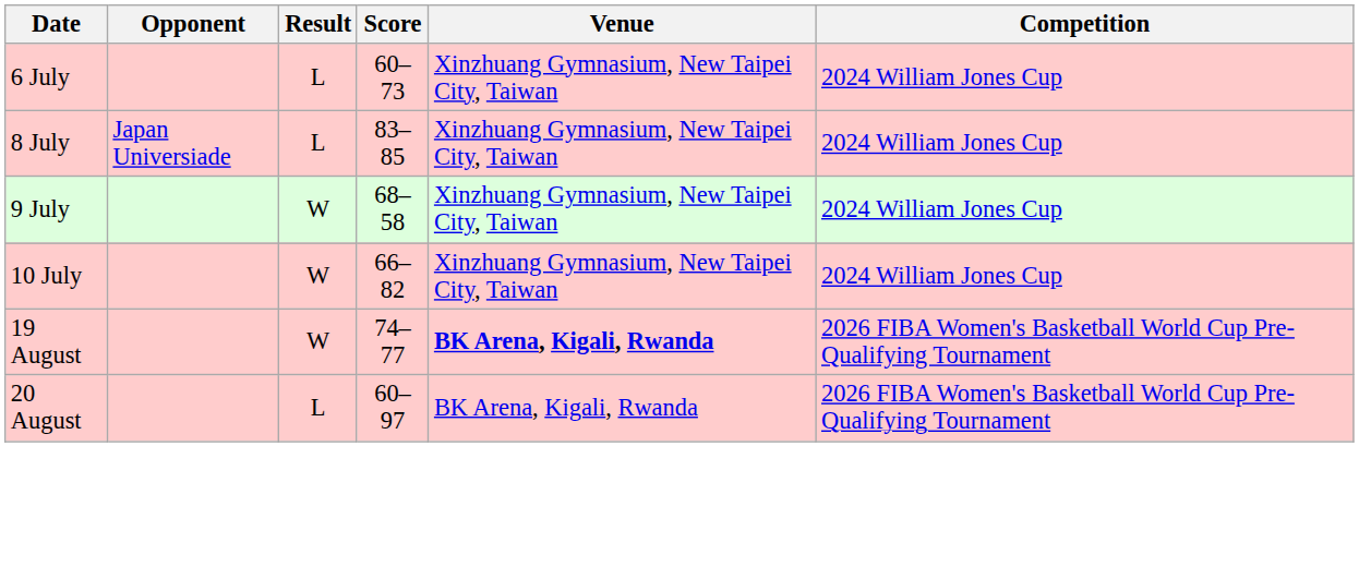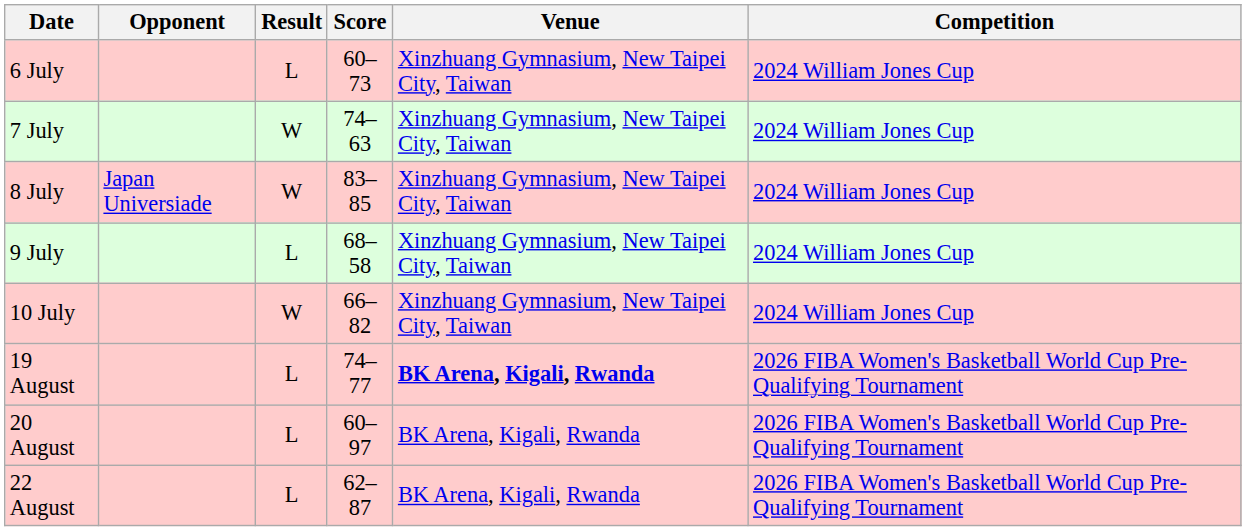+ row: 7 July | W | 74–63 | Xinzhuang Gymnasium, New Taipei City, Taiwan | 2024 William Jones Cup
8 July | Result: L -> W
9 July | Result: W -> L
19 August | Result: W -> L
+ row: 22 August | L | 62–87 | BK Arena, Kigali, Rwanda | 2026 FIBA Women's Basketball World Cup Pre-Qualifying Tournament
